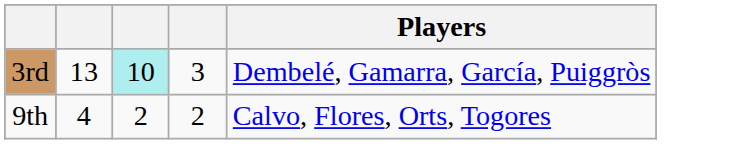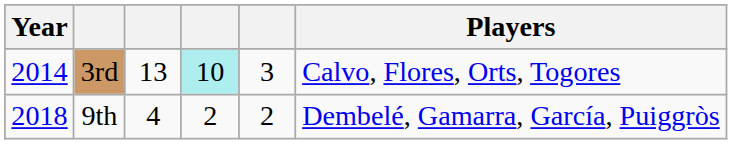+ column: Year | 2014 | 2018
3rd | Players: Dembelé, Gamarra, García, Puiggròs -> Calvo, Flores, Orts, Togores
9th | Players: Calvo, Flores, Orts, Togores -> Dembelé, Gamarra, García, Puiggròs
